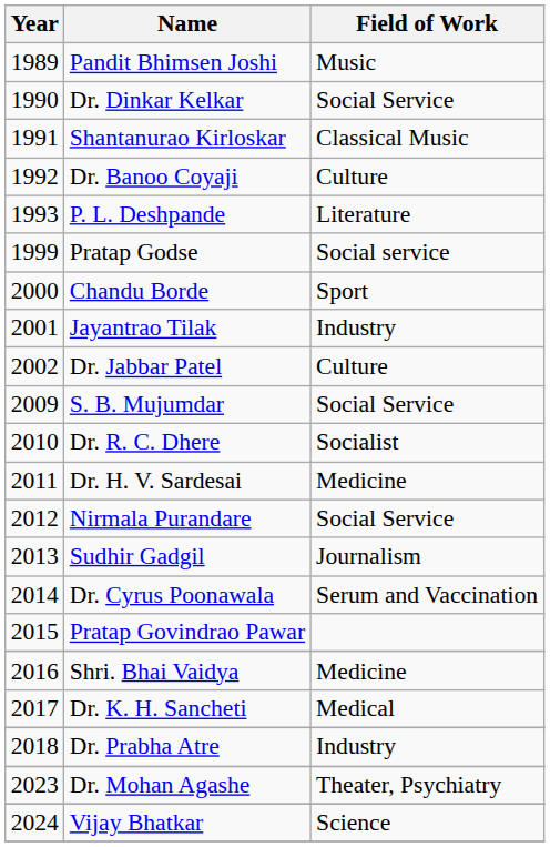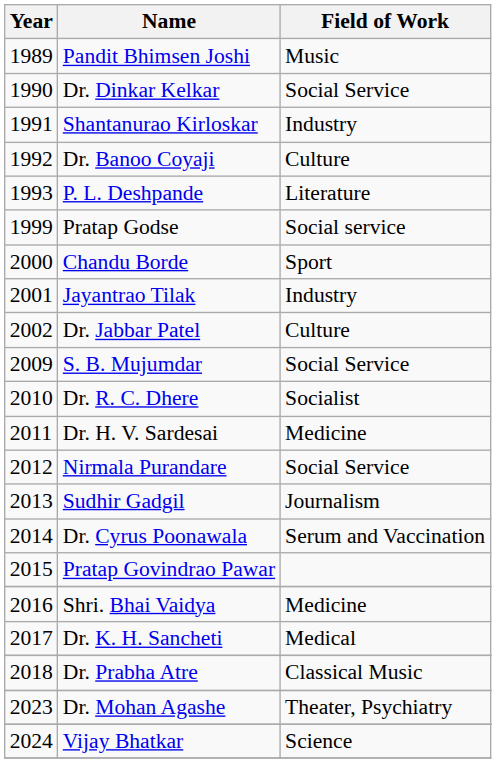Shantanurao Kirloskar | Field of Work: Classical Music -> Industry
Dr. Prabha Atre | Field of Work: Industry -> Classical Music
